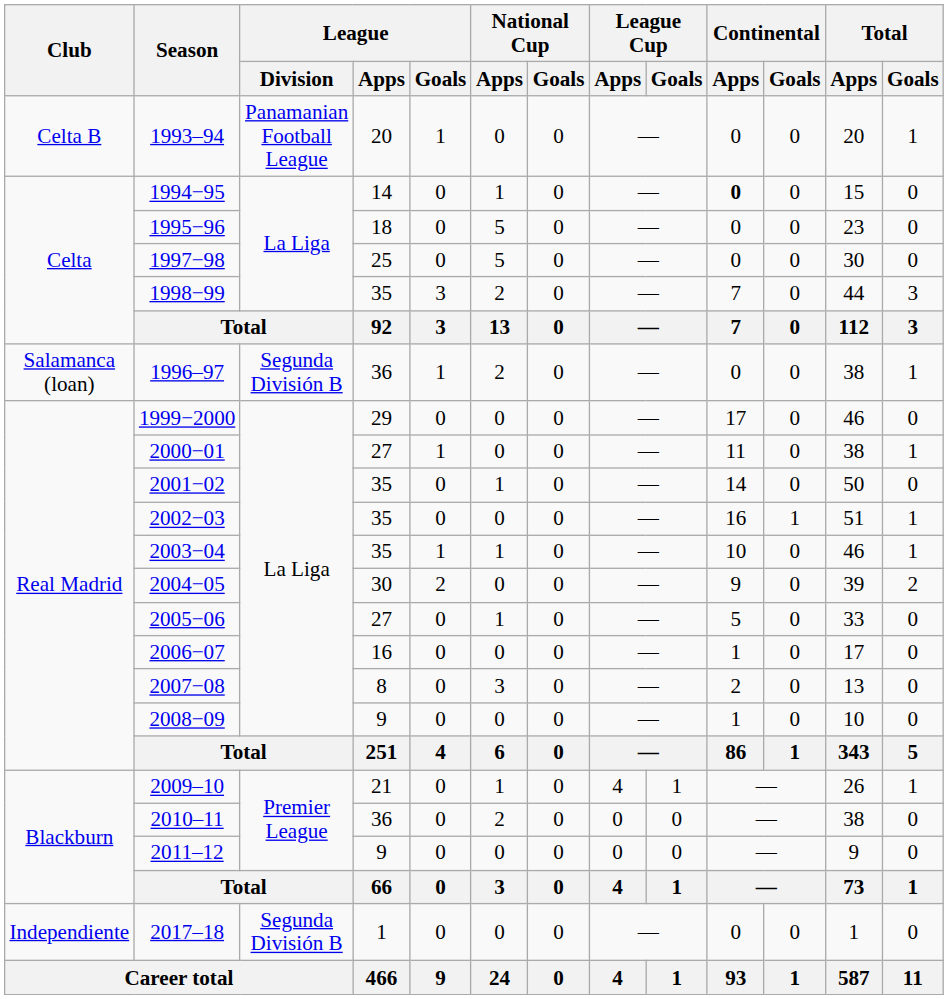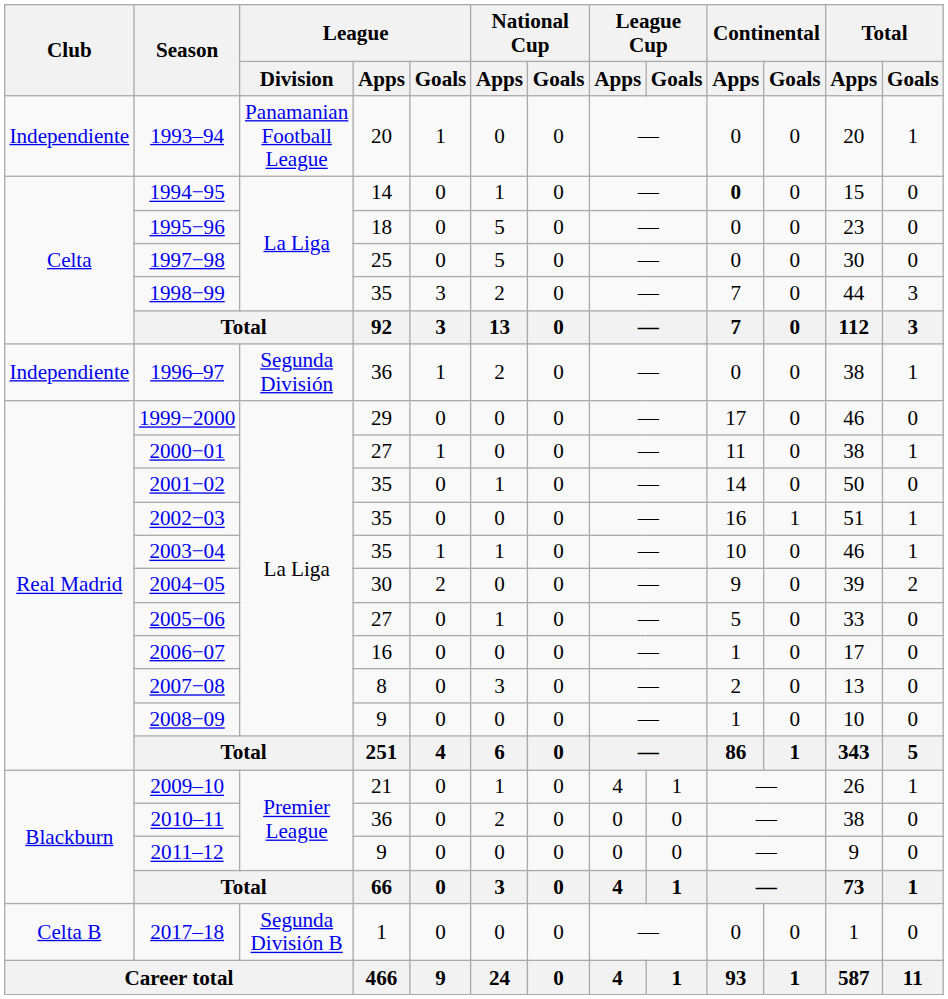1993–94 | Club: Celta B -> Independiente
1996–97 | Club: Salamanca (loan) -> Independiente
1996–97 | League / Division: Segunda División B -> Segunda División
2017–18 | Club: Independiente -> Celta B
